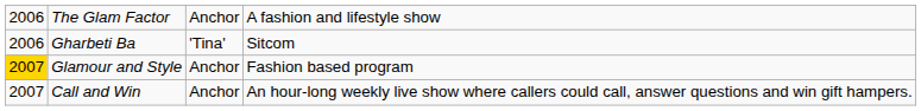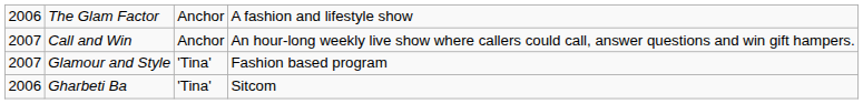rows swapped: Gharbeti Ba <-> Call and Win
Glamour and Style | column 1: gold background -> no background
Glamour and Style | column 3: Anchor -> 'Tina'
